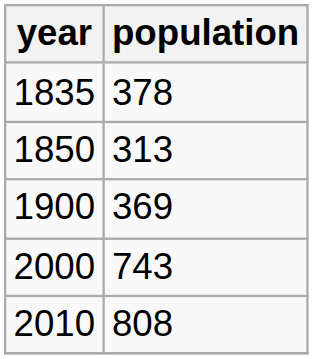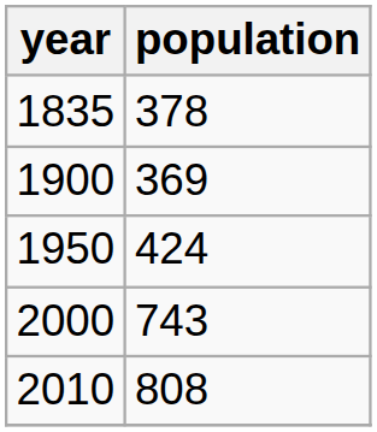- row: 1850 | 313
+ row: 1950 | 424
